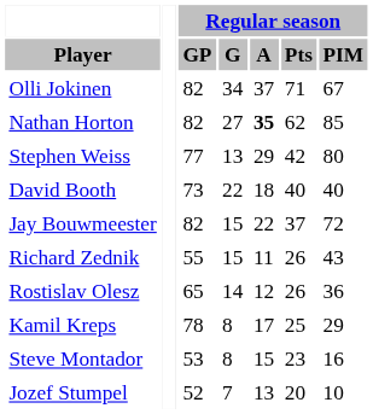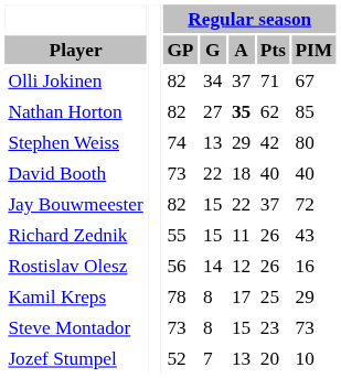Stephen Weiss | Regular season / GP: 77 -> 74
Rostislav Olesz | Regular season / GP: 65 -> 56
Rostislav Olesz | Regular season / PIM: 36 -> 16
Steve Montador | Regular season / GP: 53 -> 73
Steve Montador | Regular season / PIM: 16 -> 73
